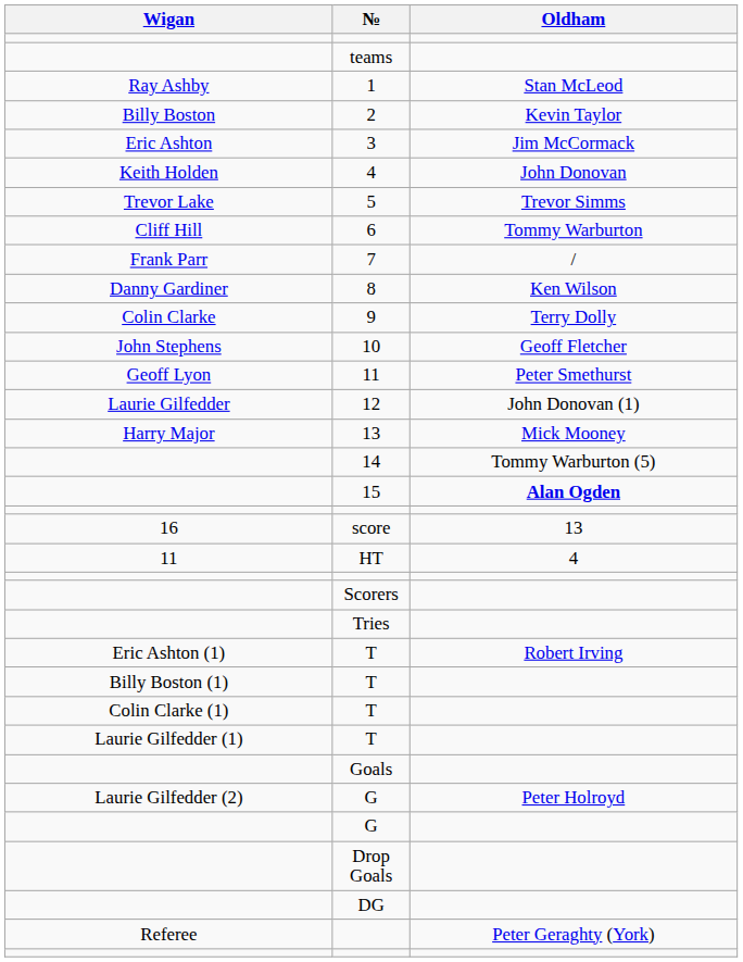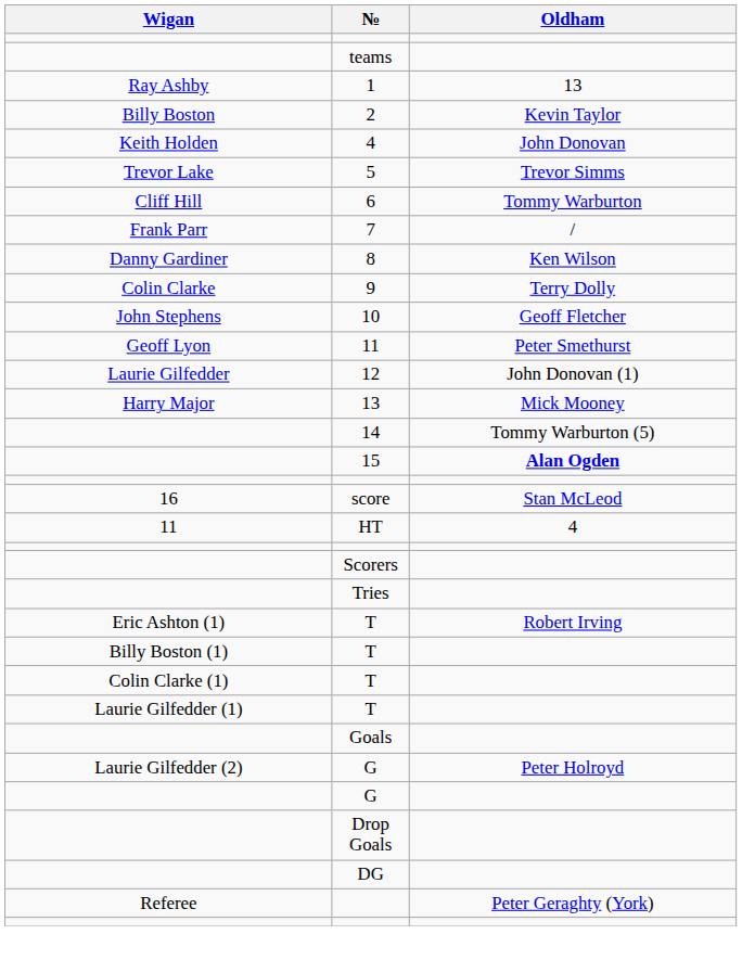1 | Oldham: Stan McLeod -> 13
- row: Eric Ashton | 3 | Jim McCormack
score | Oldham: 13 -> Stan McLeod
